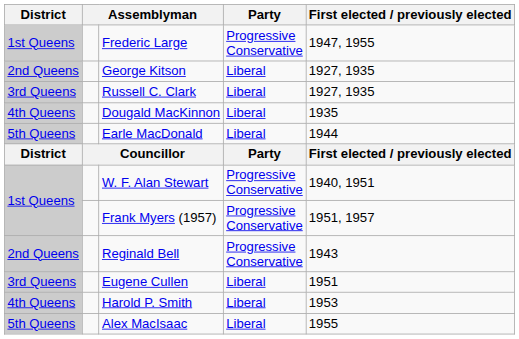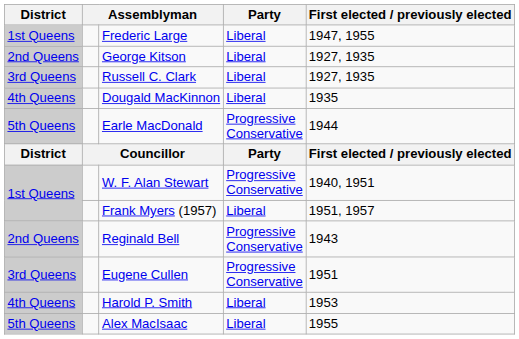Frederic Large | Party: Progressive Conservative -> Liberal
Earle MacDonald | Party: Liberal -> Progressive Conservative
Frank Myers (1957) | Party: Progressive Conservative -> Liberal
Eugene Cullen | Party: Liberal -> Progressive Conservative
